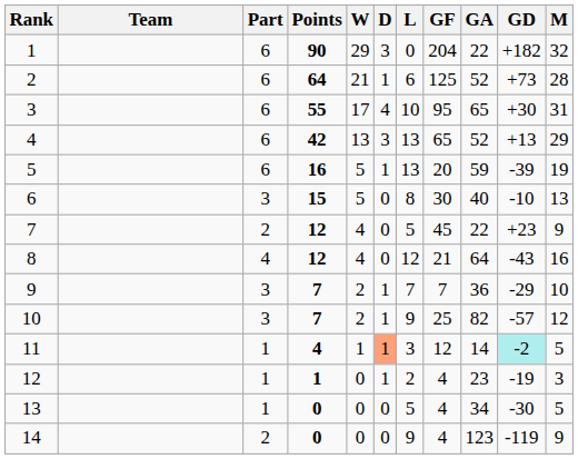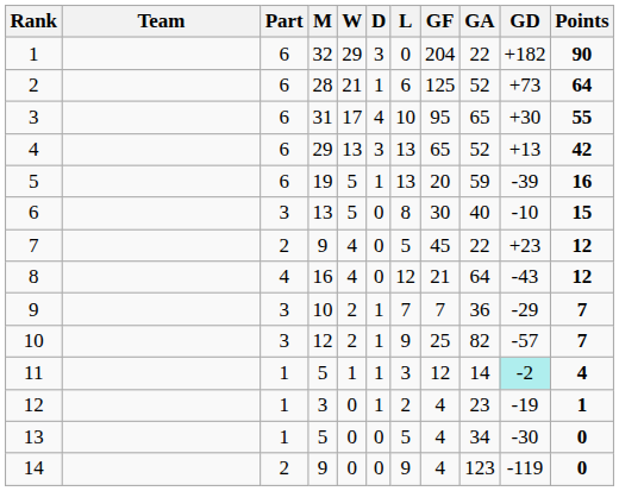columns swapped: M <-> Points
11 | D: lightsalmon background -> no background
